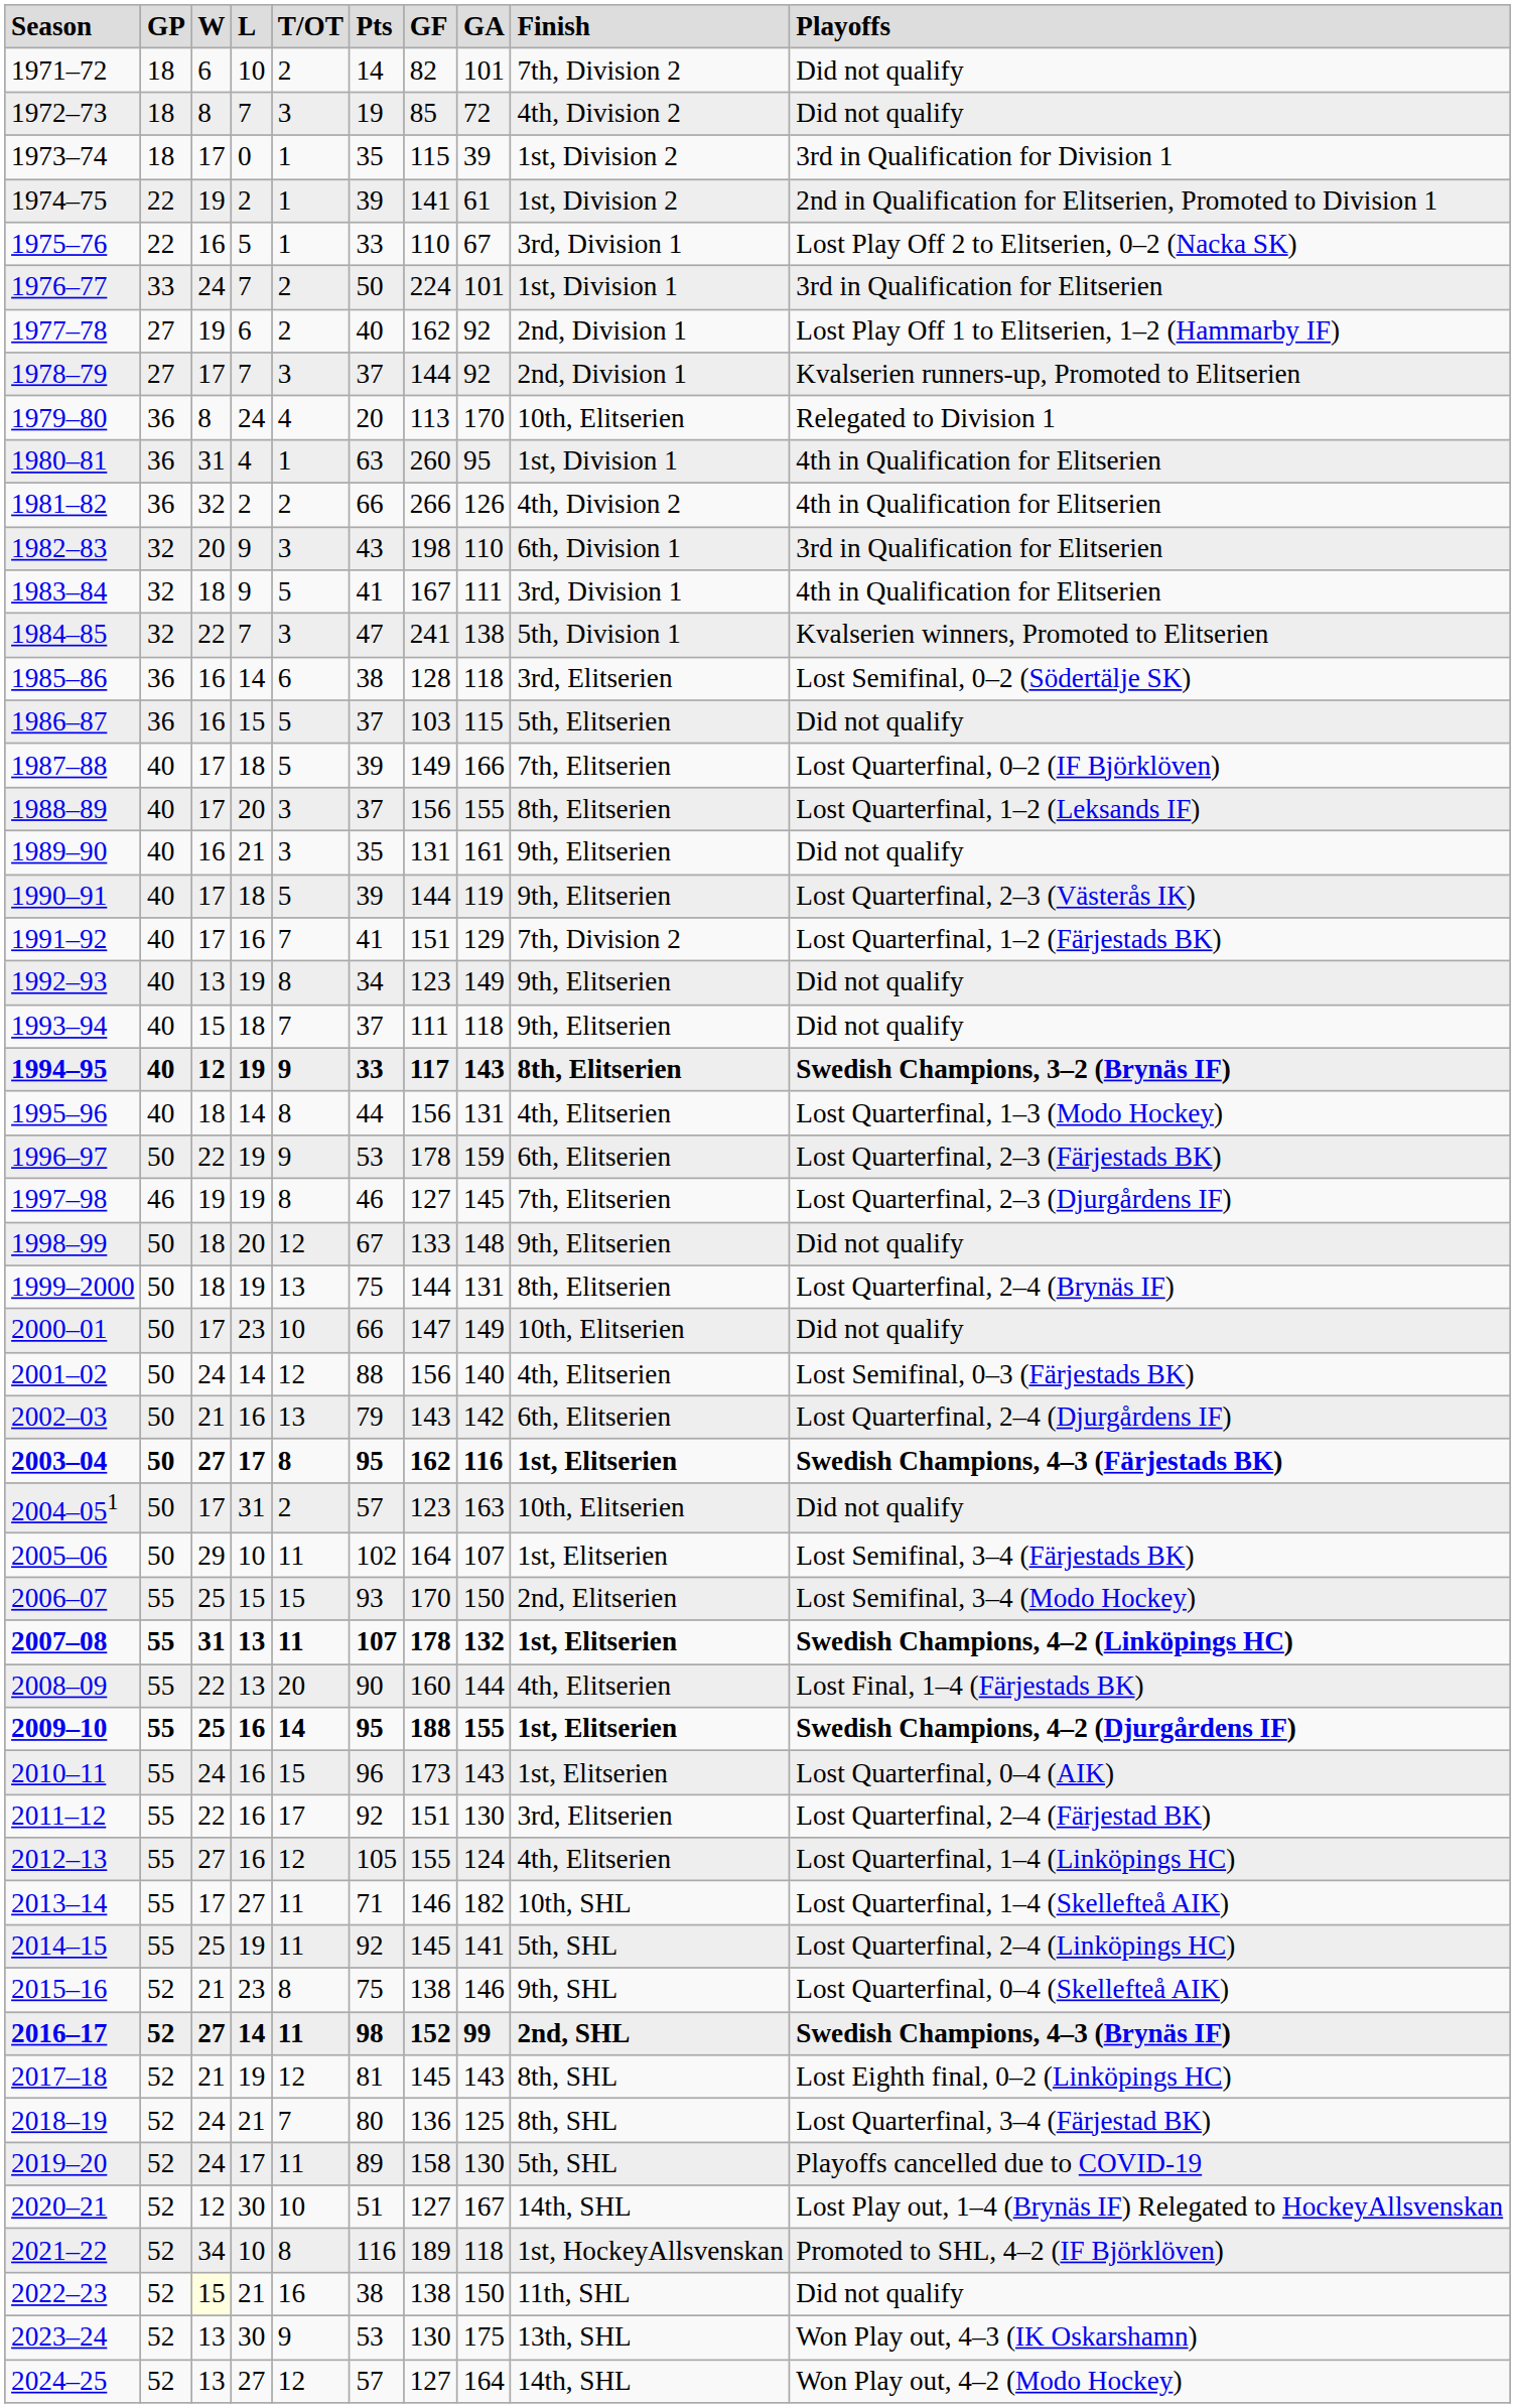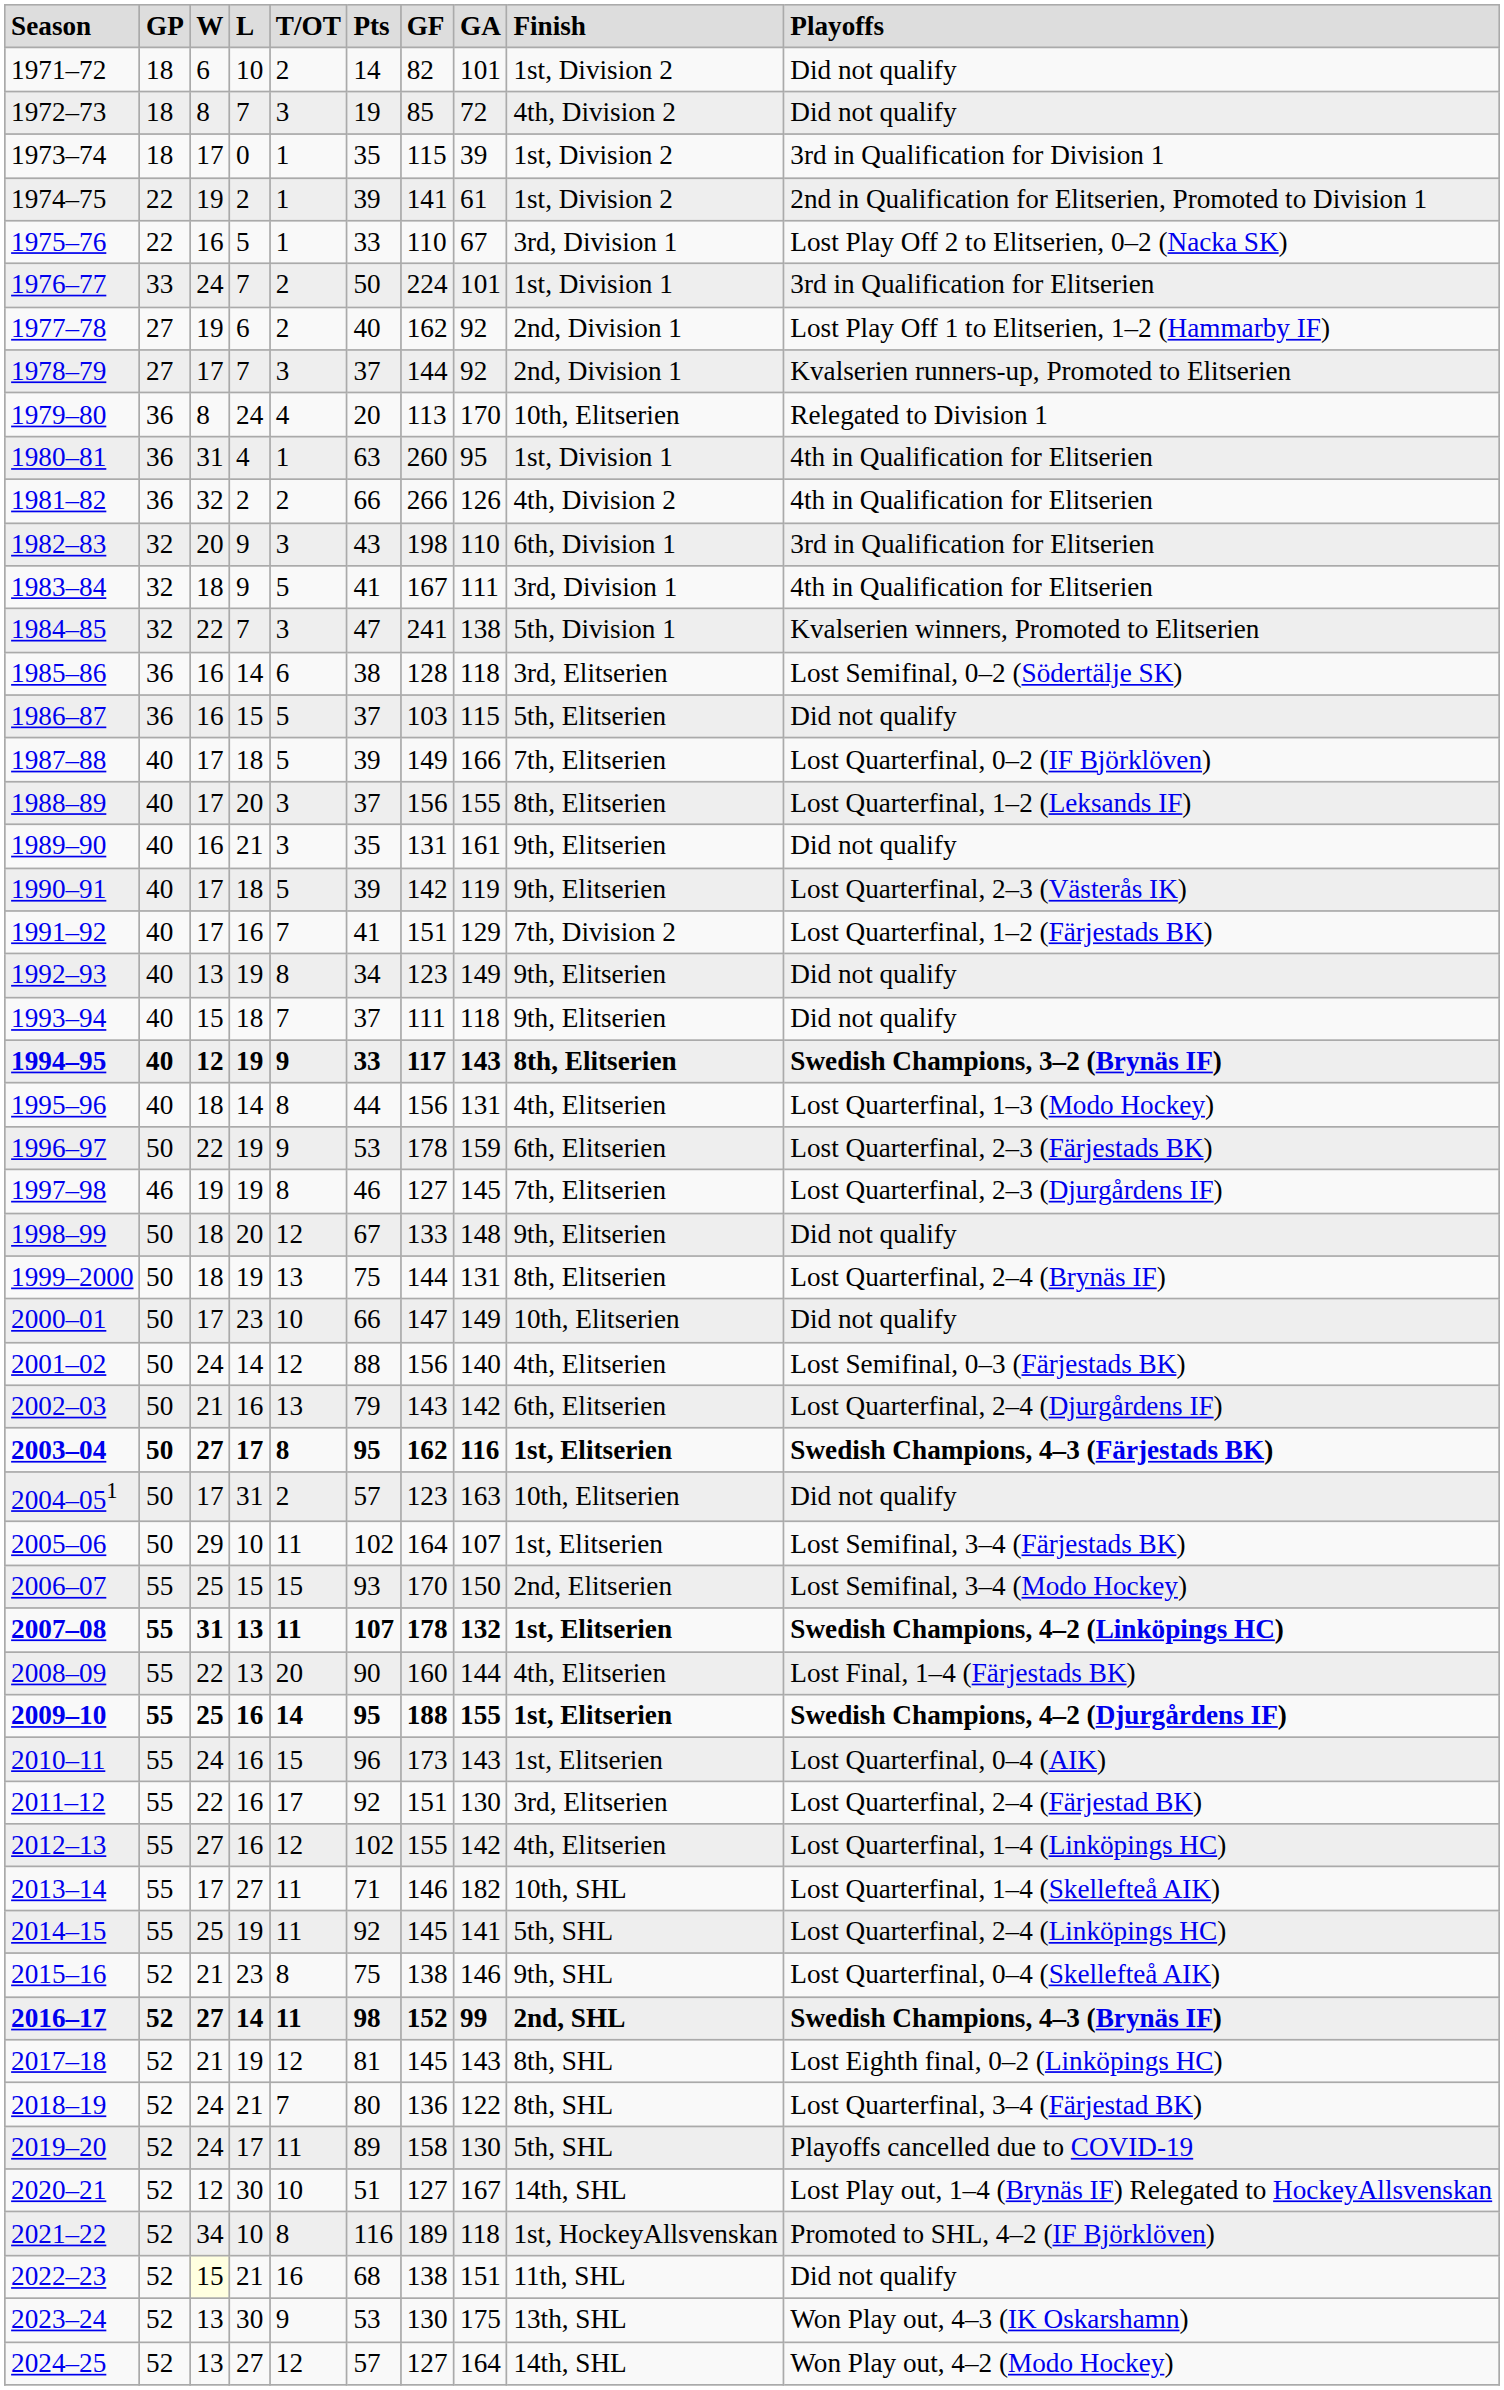1971–72 | column 9: 7th, Division 2 -> 1st, Division 2
1990–91 | column 7: 144 -> 142
2012–13 | column 6: 105 -> 102
2012–13 | column 8: 124 -> 142
2018–19 | column 8: 125 -> 122
2022–23 | column 6: 38 -> 68
2022–23 | column 8: 150 -> 151
